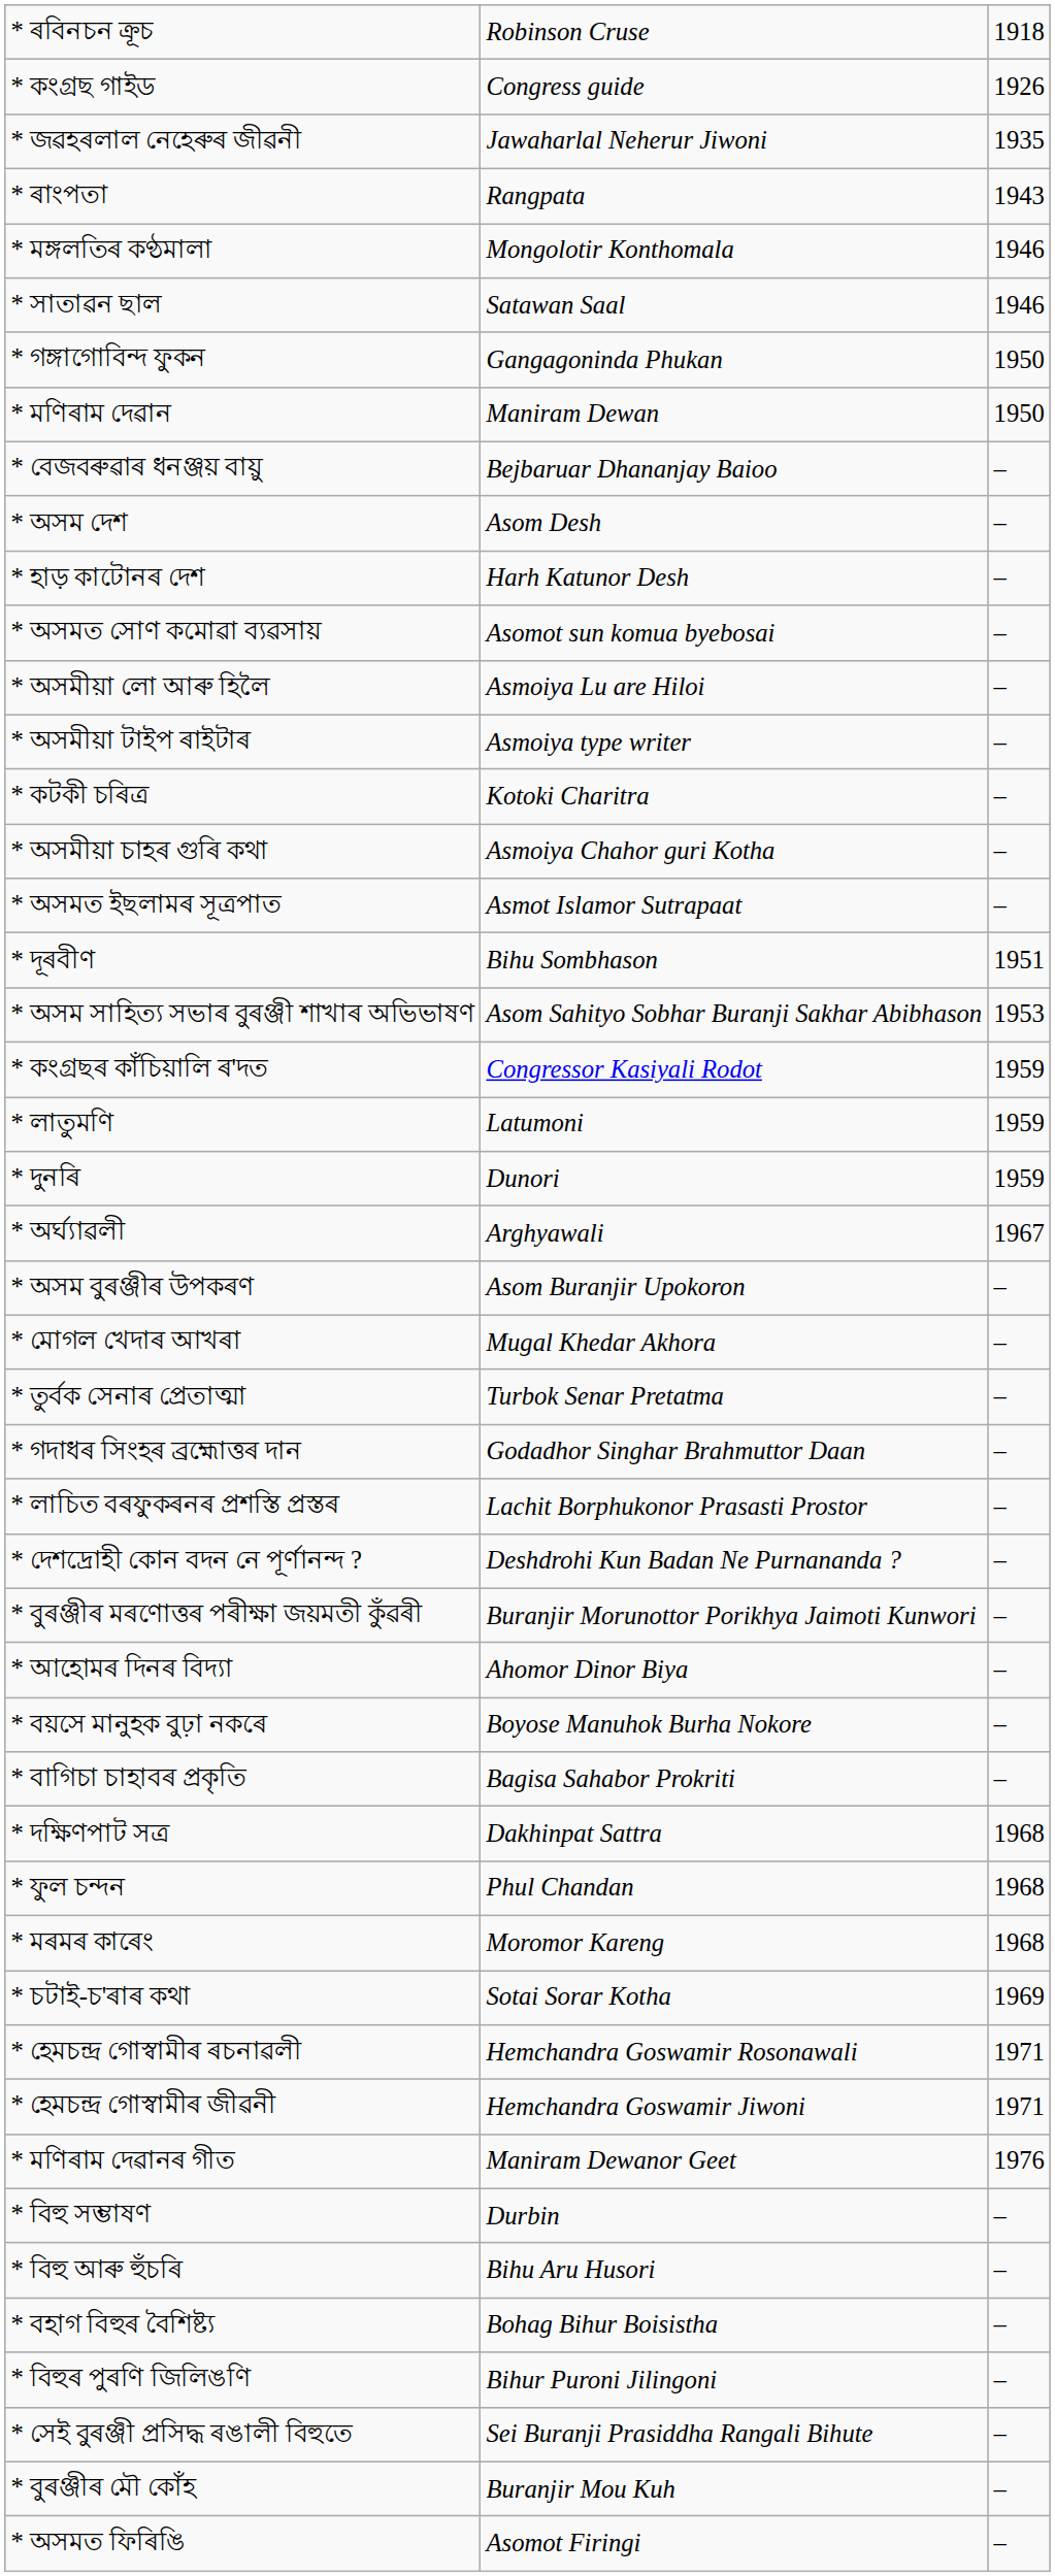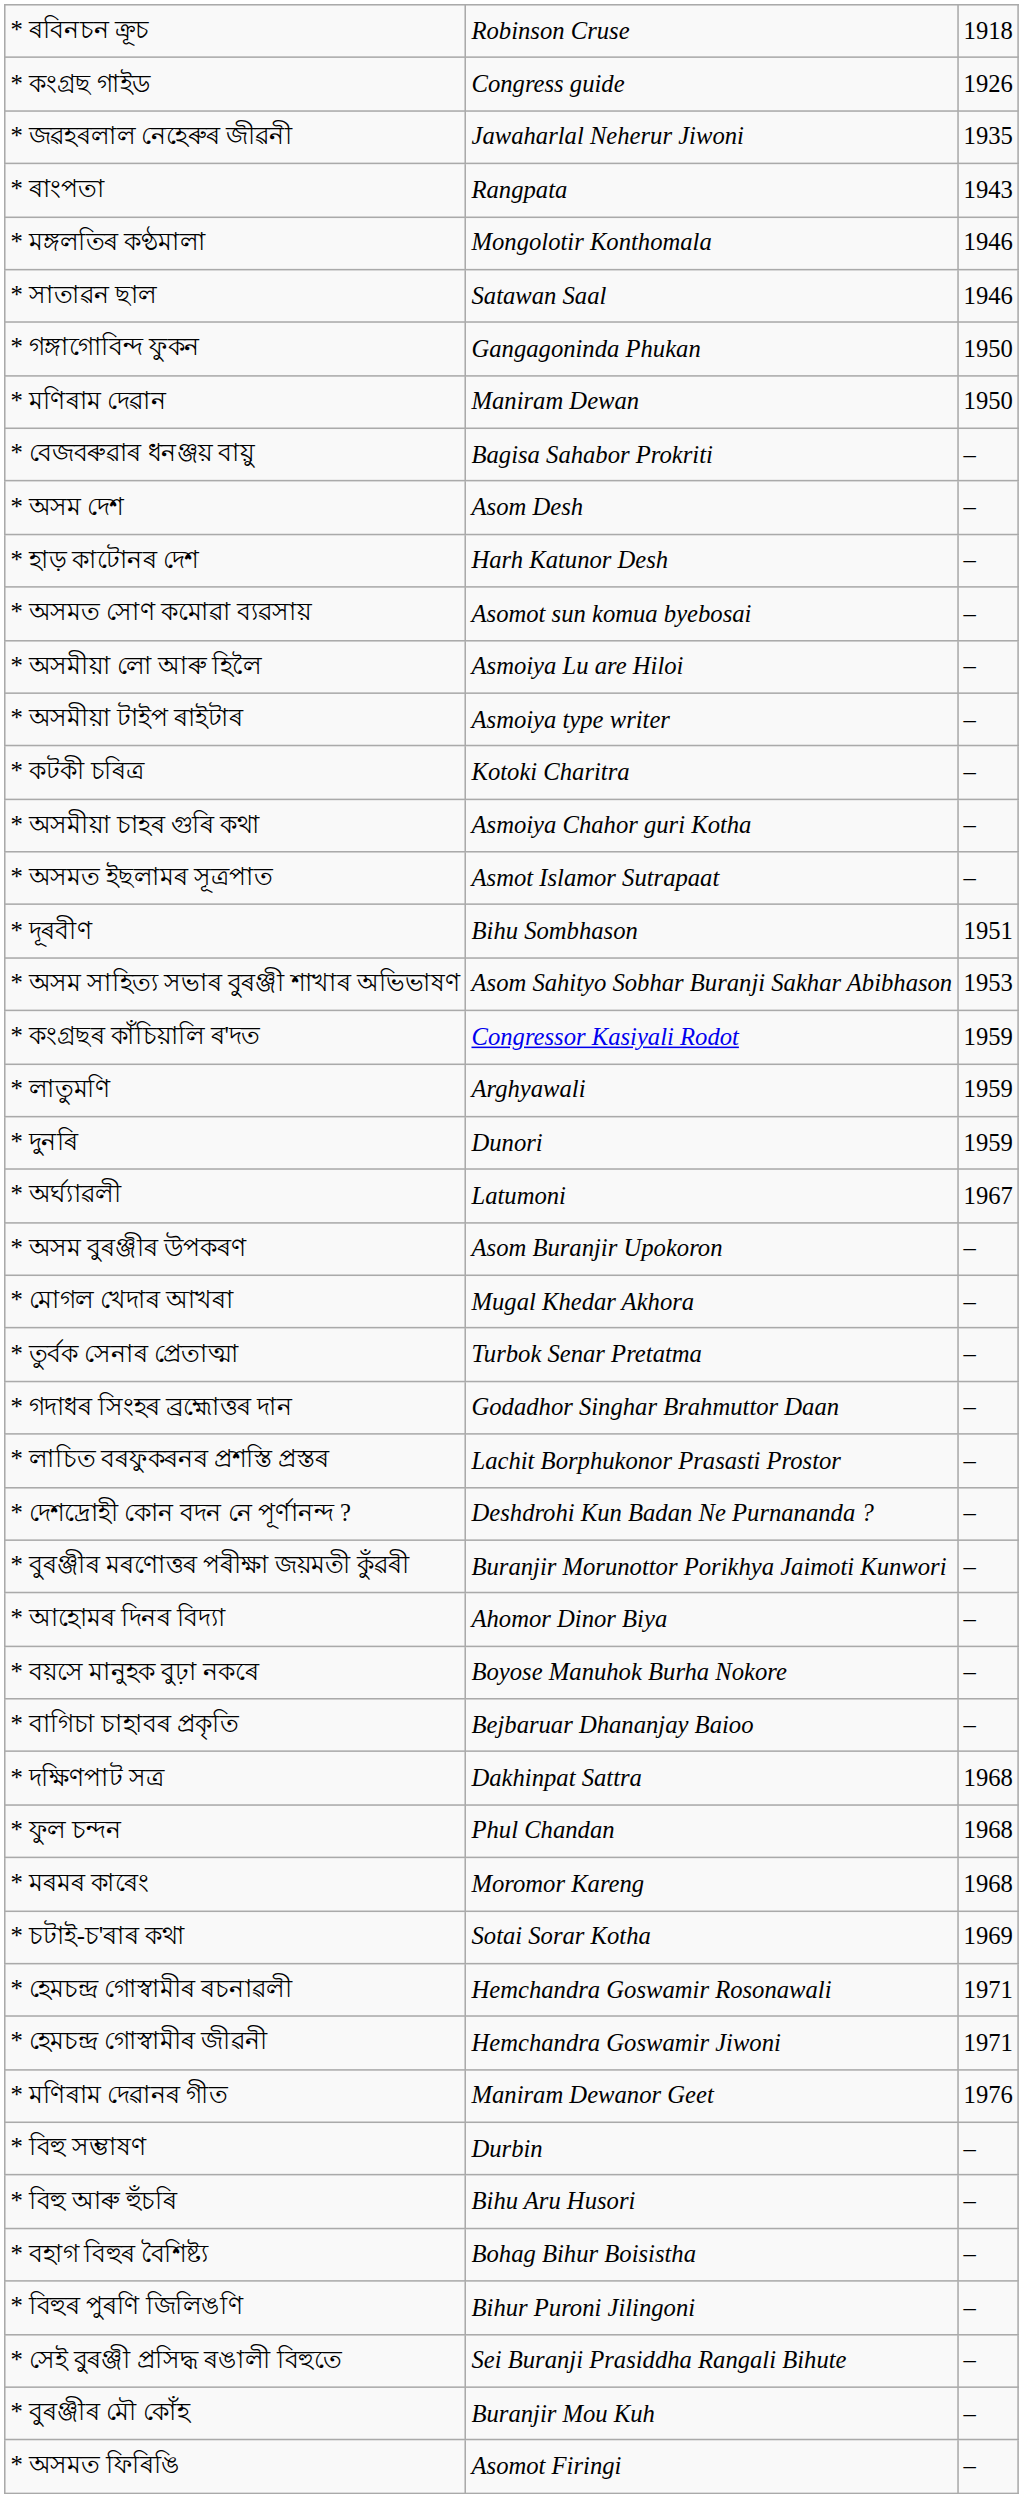* বেজবৰুৱাৰ ধনঞ্জয় বায়ু | column 2: Bejbaruar Dhananjay Baioo -> Bagisa Sahabor Prokriti
* লাতুমণি | column 2: Latumoni -> Arghyawali
* অৰ্ঘ্যাৱলী | column 2: Arghyawali -> Latumoni
* বাগিচা চাহাবৰ প্ৰকৃতি | column 2: Bagisa Sahabor Prokriti -> Bejbaruar Dhananjay Baioo
